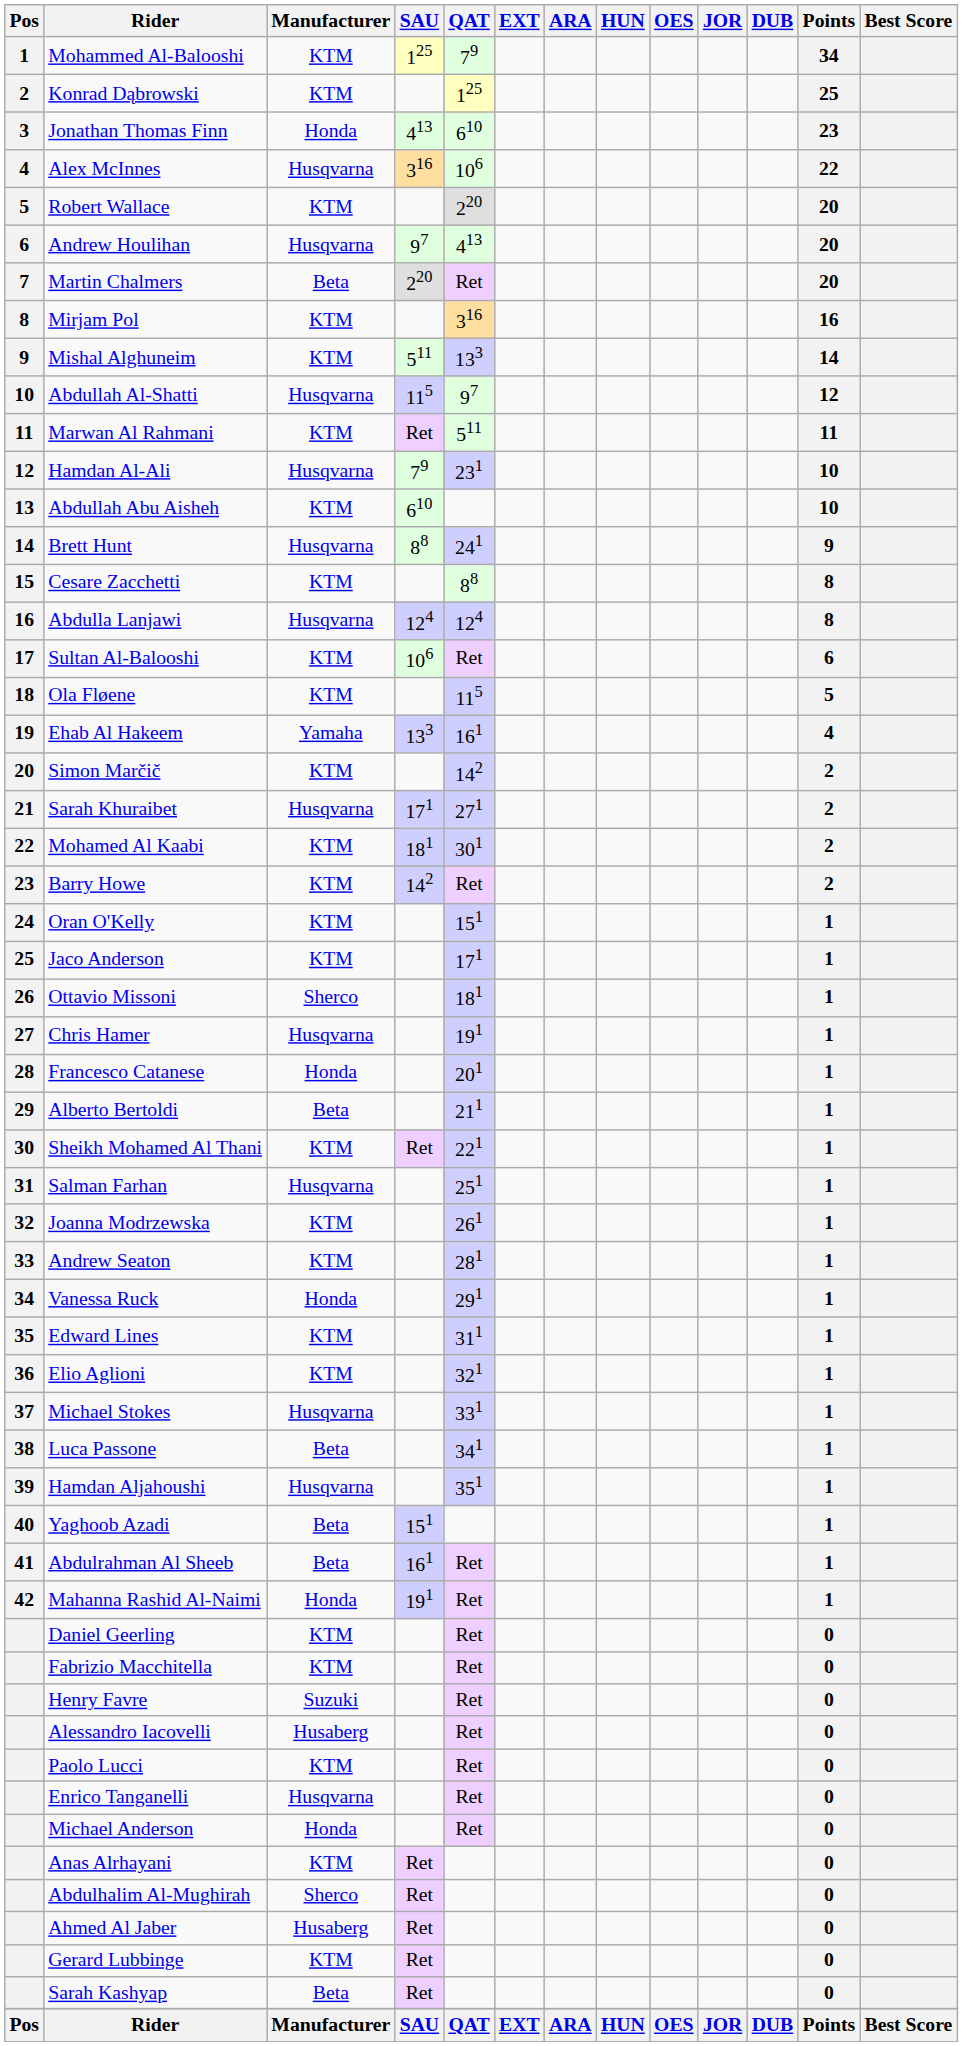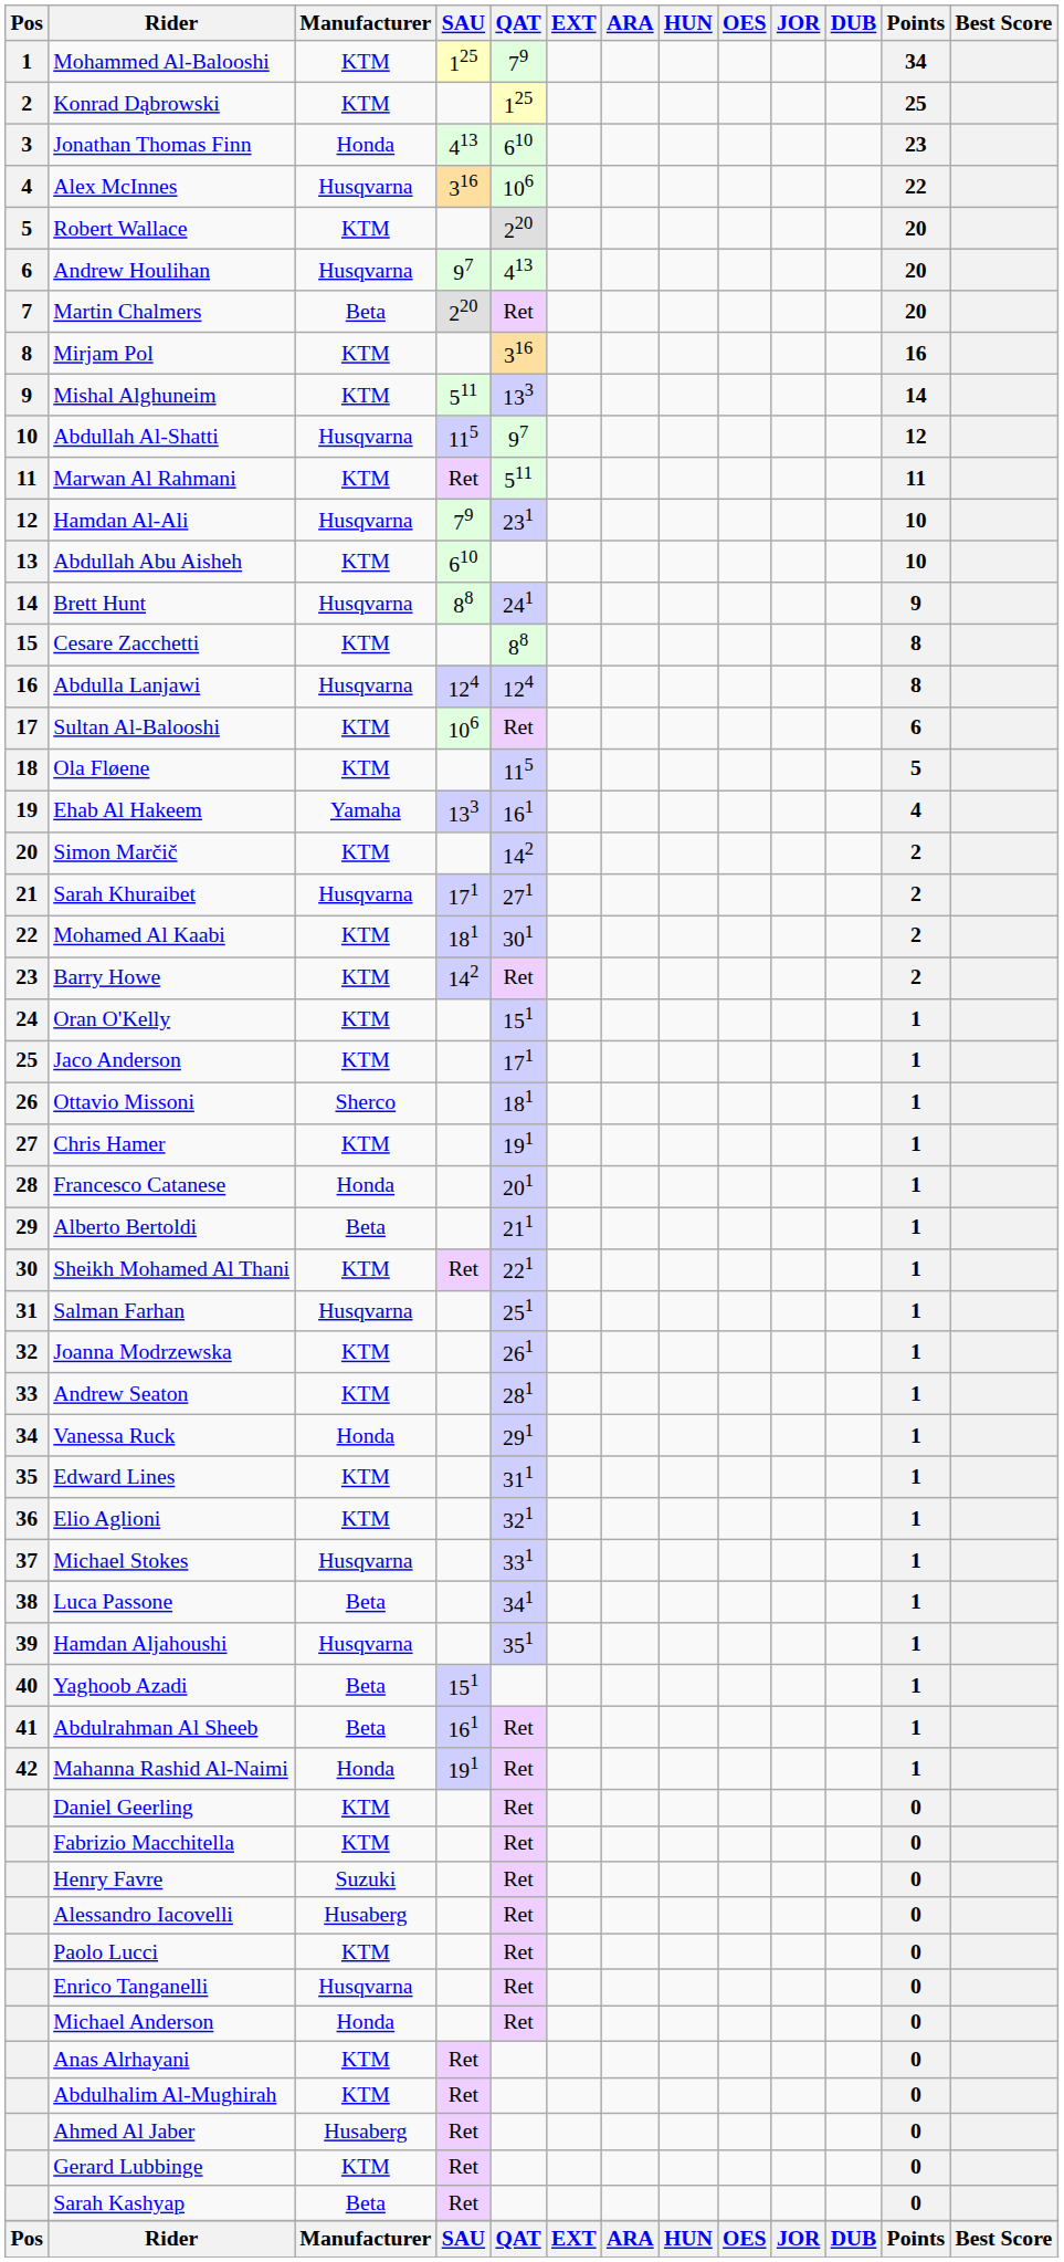Chris Hamer | Manufacturer: Husqvarna -> KTM
Abdulhalim Al-Mughirah | Manufacturer: Sherco -> KTM
